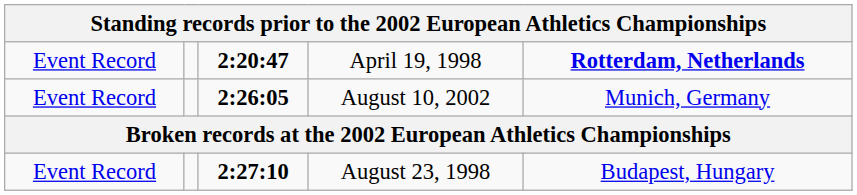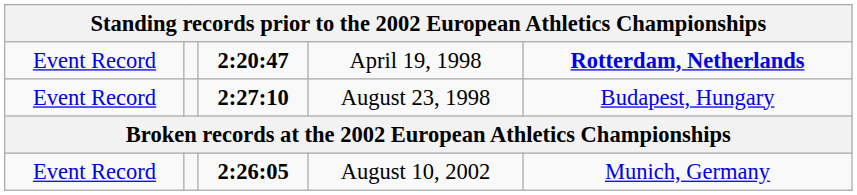rows swapped: August 23, 1998 <-> August 10, 2002
